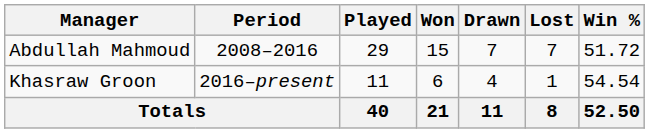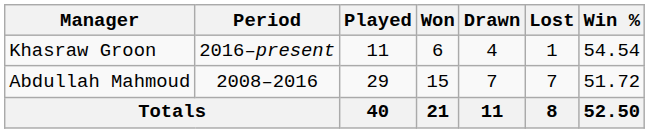rows swapped: Abdullah Mahmoud <-> Khasraw Groon
